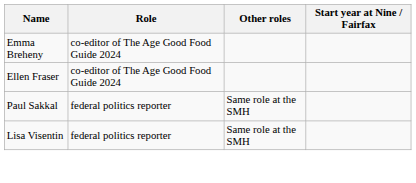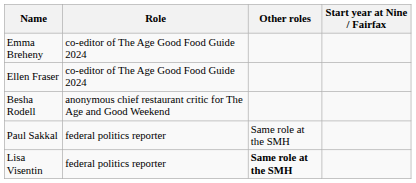+ row: Besha Rodell | anonymous chief restaurant critic for The Age and Good Weekend
Lisa Visentin | Other roles: normal -> bold
